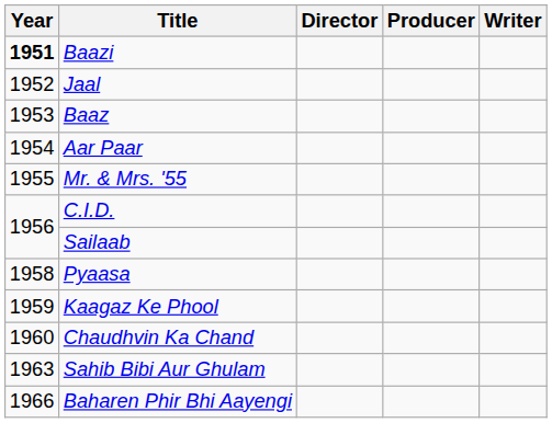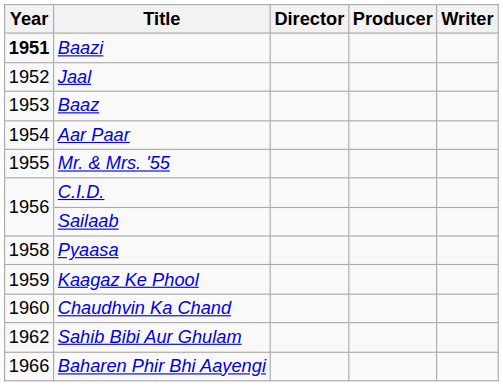Sahib Bibi Aur Ghulam | Year: 1963 -> 1962
